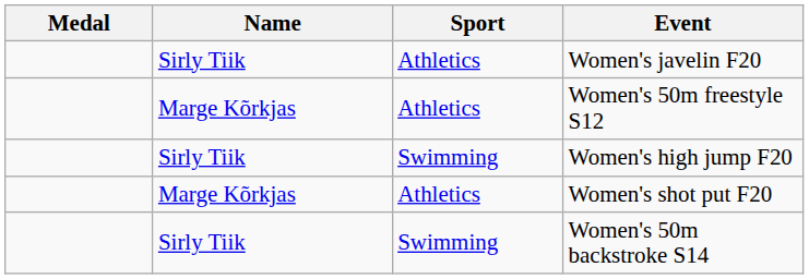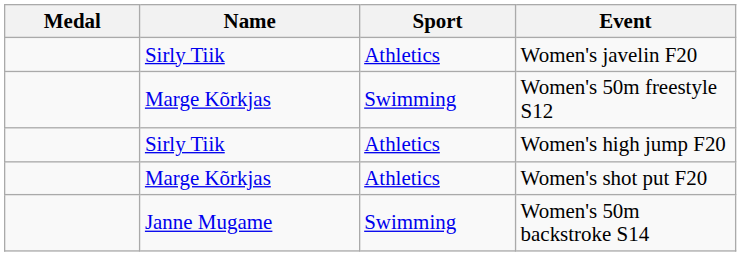Women's 50m freestyle S12 | Sport: Athletics -> Swimming
Women's high jump F20 | Sport: Swimming -> Athletics
Women's 50m backstroke S14 | Name: Sirly Tiik -> Janne Mugame
